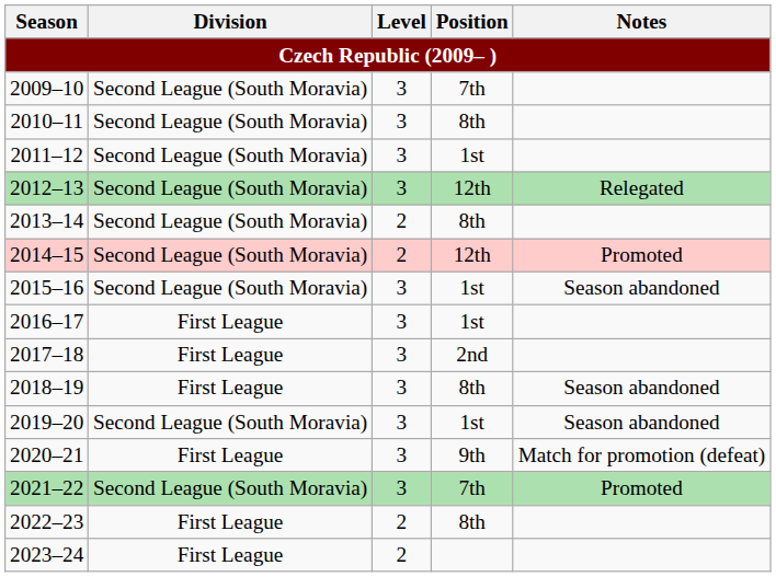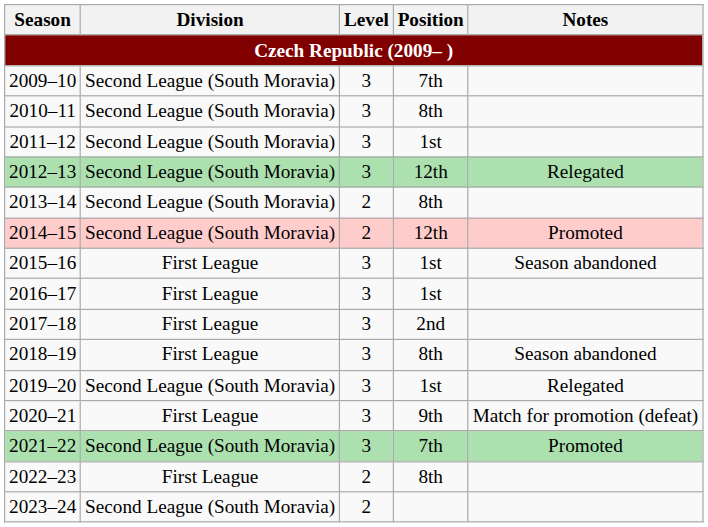2015–16 | Division: Second League (South Moravia) -> First League
2019–20 | Notes: Season abandoned -> Relegated
2023–24 | Division: First League -> Second League (South Moravia)
